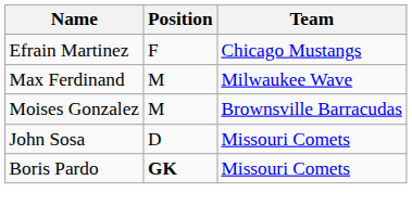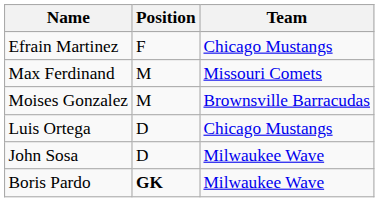Max Ferdinand | Team: Milwaukee Wave -> Missouri Comets
+ row: Luis Ortega | D | Chicago Mustangs
John Sosa | Team: Missouri Comets -> Milwaukee Wave
Boris Pardo | Team: Missouri Comets -> Milwaukee Wave
